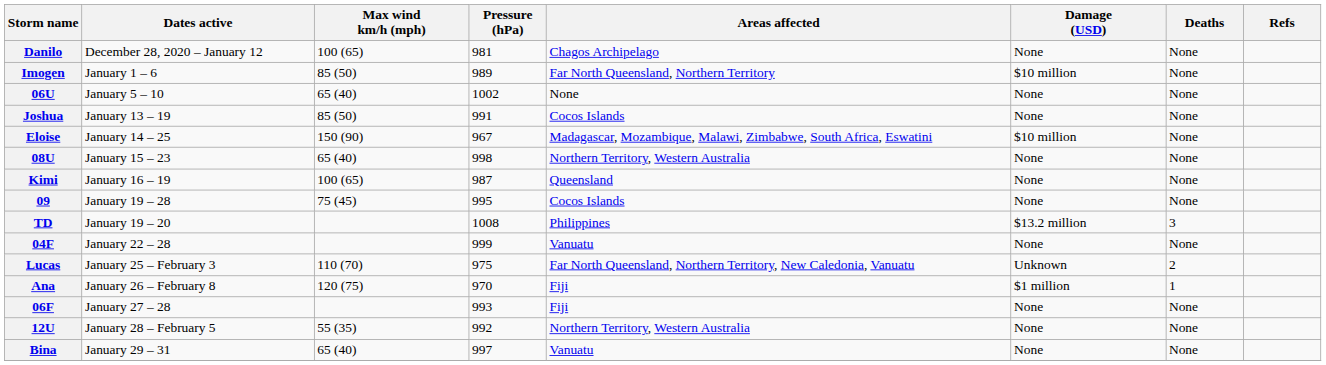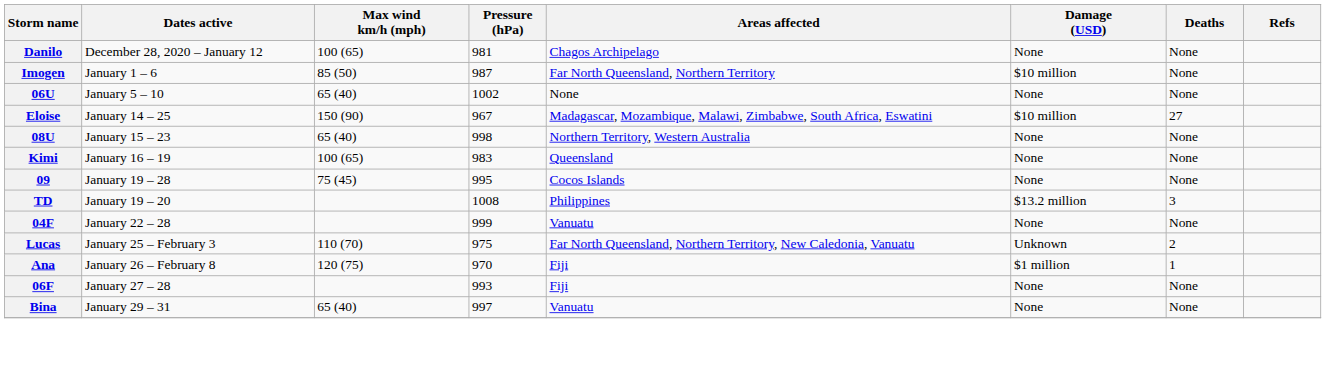Imogen | Pressure (hPa): 989 -> 987
- row: Joshua | January 13 – 19 | 85 (50) | 991 | Cocos Islands | None | None
Eloise | Deaths: None -> 27
Kimi | Pressure (hPa): 987 -> 983
- row: 12U | January 28 – February 5 | 55 (35) | 992 | Northern Territory, Western Australia | None | None
